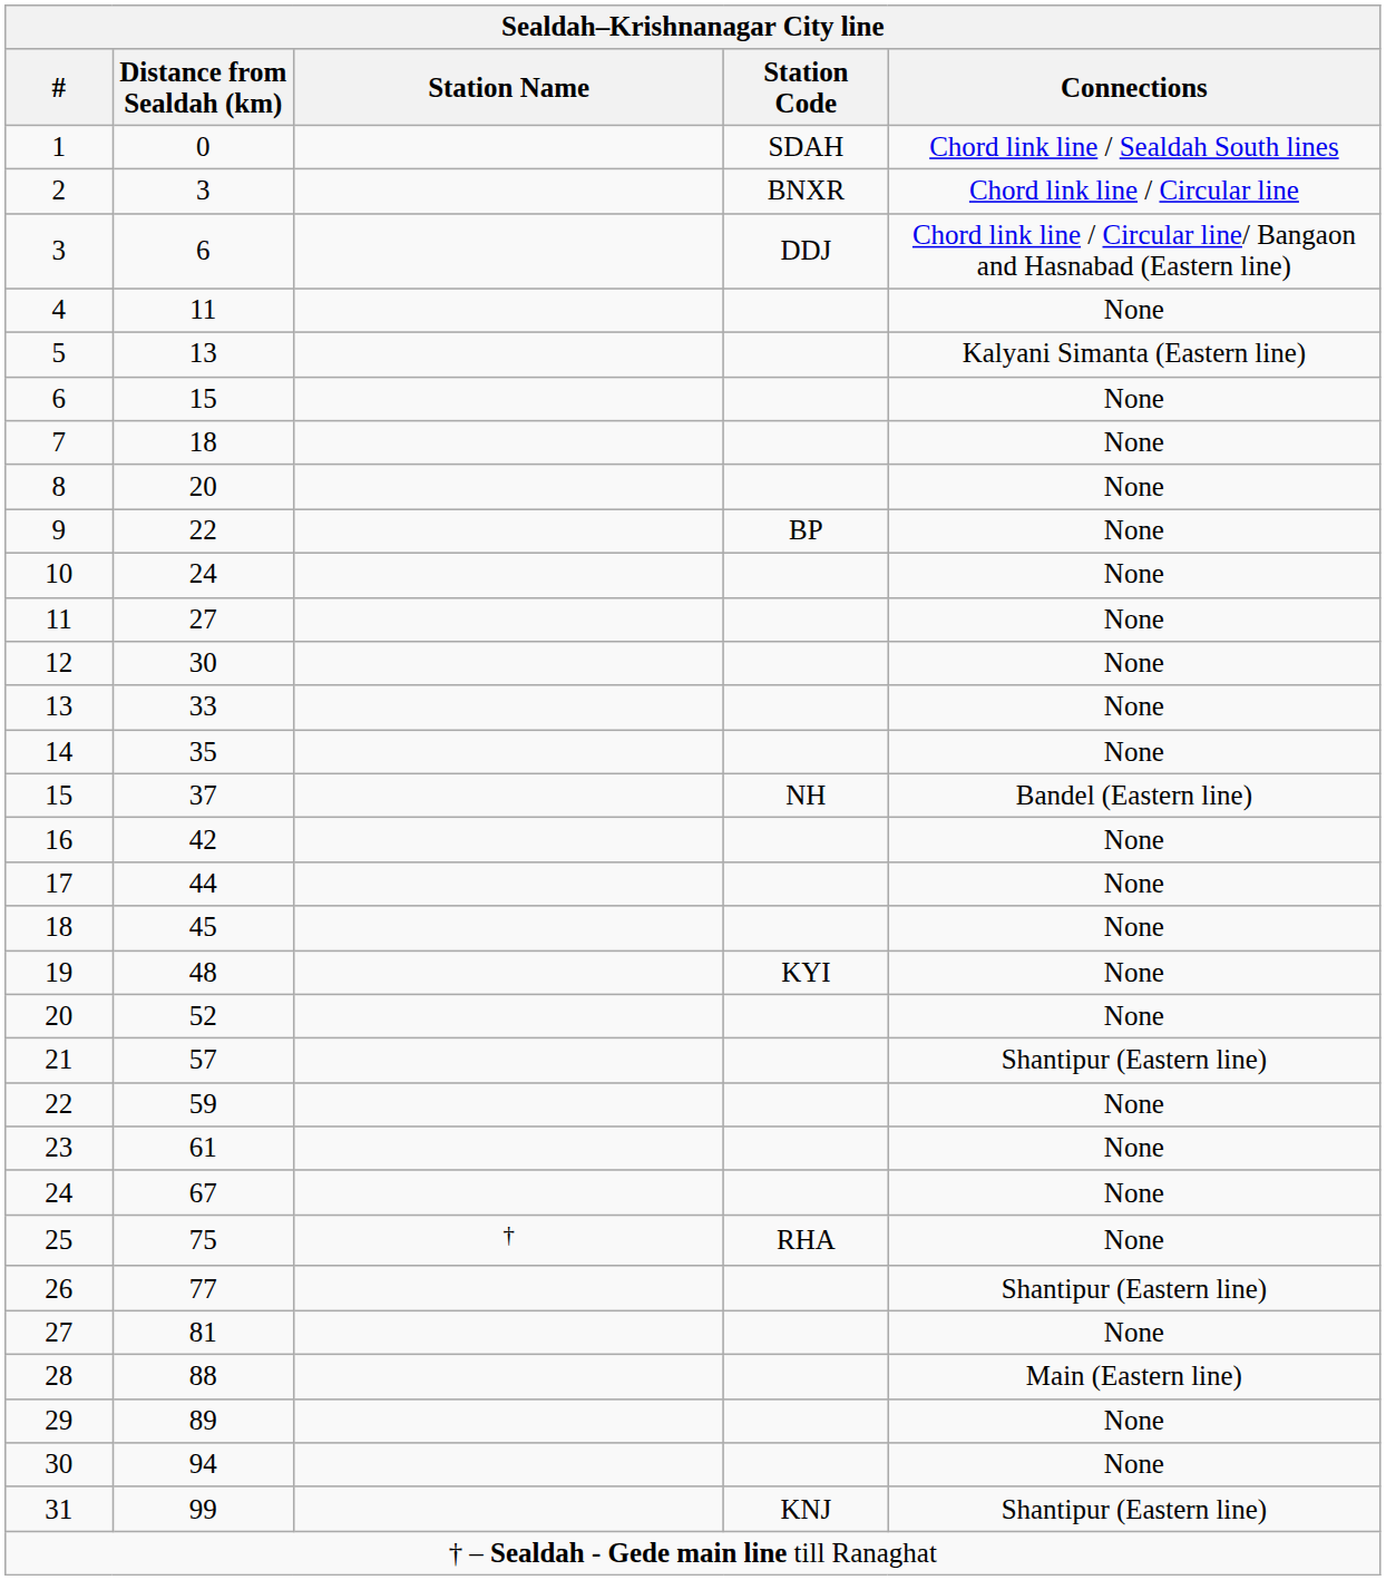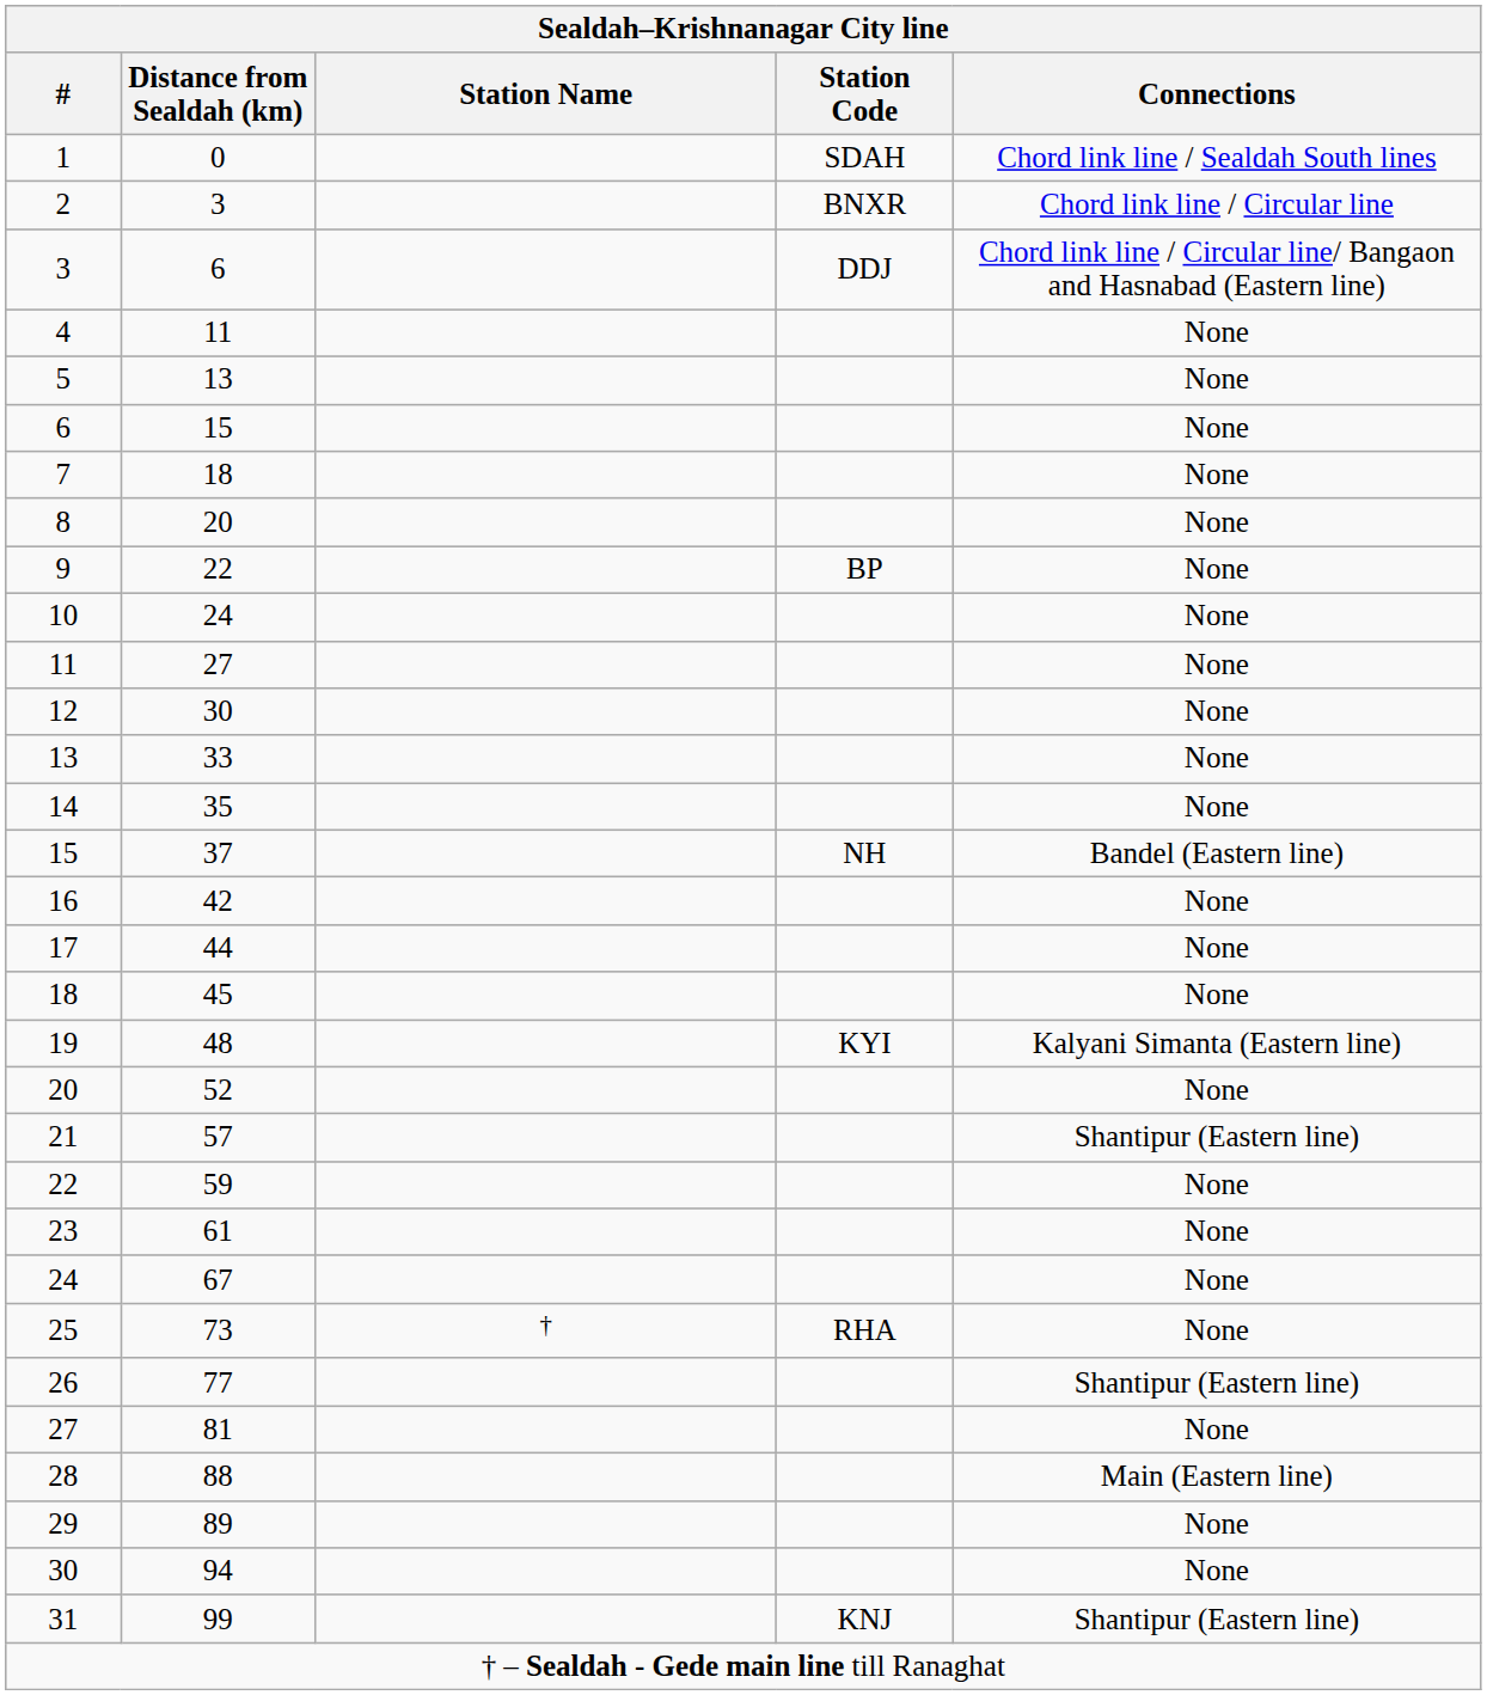5 | Connections: Kalyani Simanta (Eastern line) -> None
19 | Connections: None -> Kalyani Simanta (Eastern line)
25 | Distance from Sealdah (km): 75 -> 73
